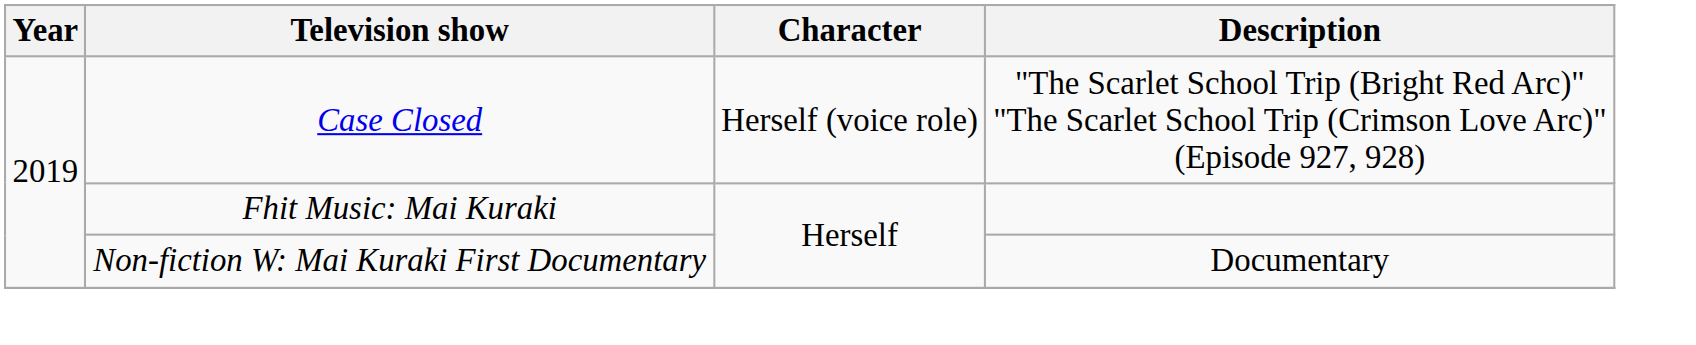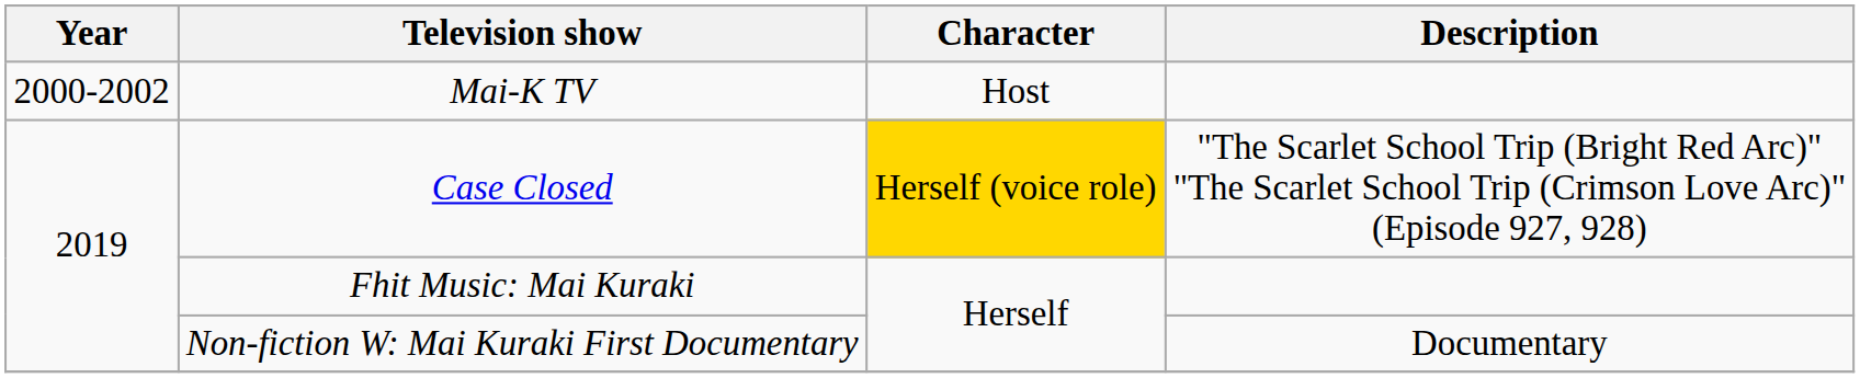+ row: 2000-2002 | Mai-K TV | Host
Case Closed | Character: no background -> gold background
